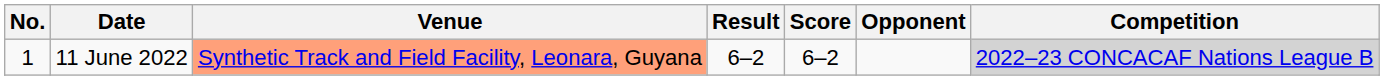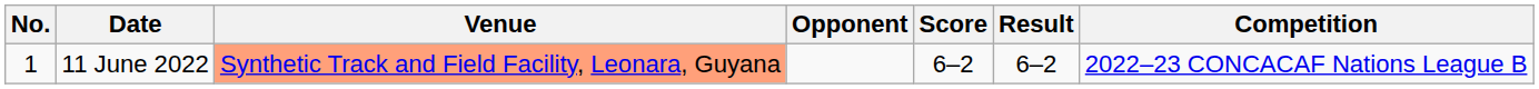columns swapped: Opponent <-> Result
11 June 2022 | Competition: lightgrey background -> no background
